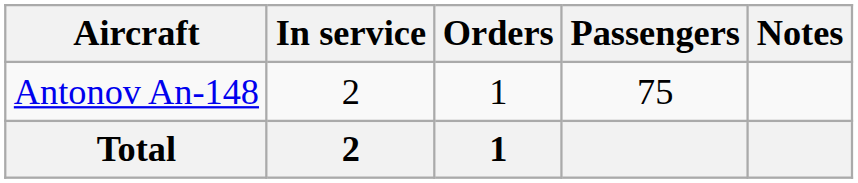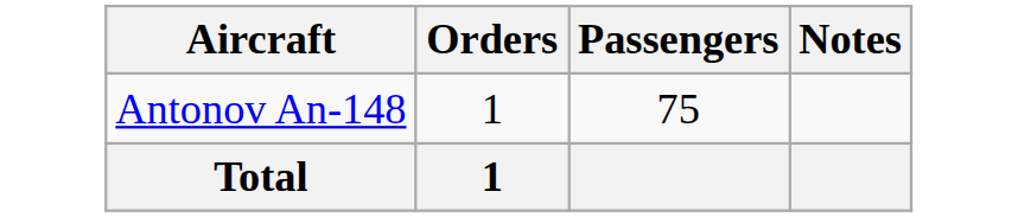- column: In service | 2 | 2
